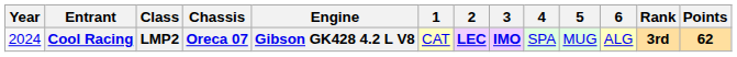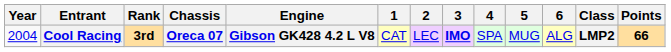columns swapped: Class <-> Rank
Cool Racing | Year: 2024 -> 2004
Cool Racing | 2: bold -> normal
Cool Racing | Points: 62 -> 66
